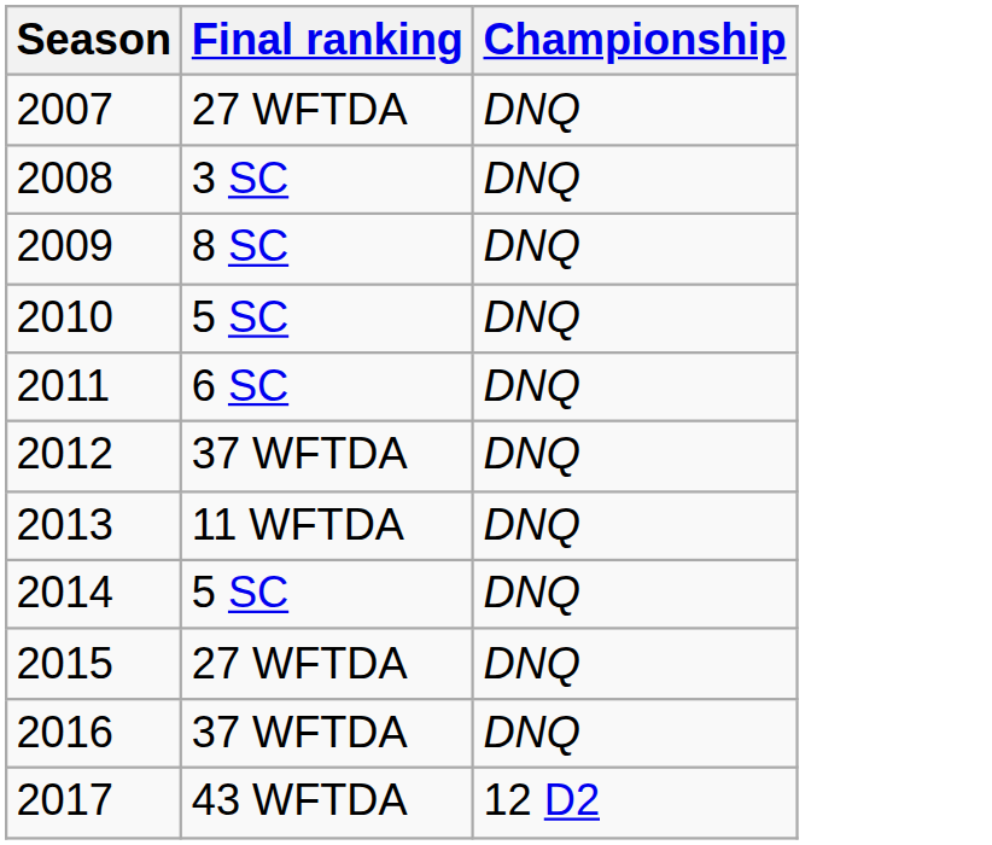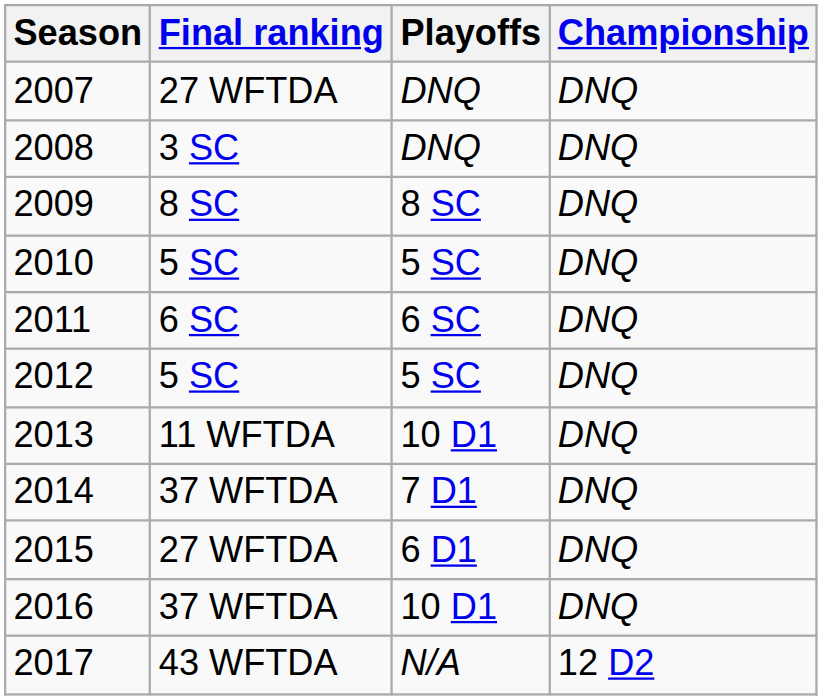+ column: Playoffs | DNQ | DNQ | 8 SC | 5 SC | 6 SC | 5 SC | 10 D1 | 7 D1 | 6 D1 | 10 D1 | N/A
2012 | Final ranking: 37 WFTDA -> 5 SC
2014 | Final ranking: 5 SC -> 37 WFTDA
